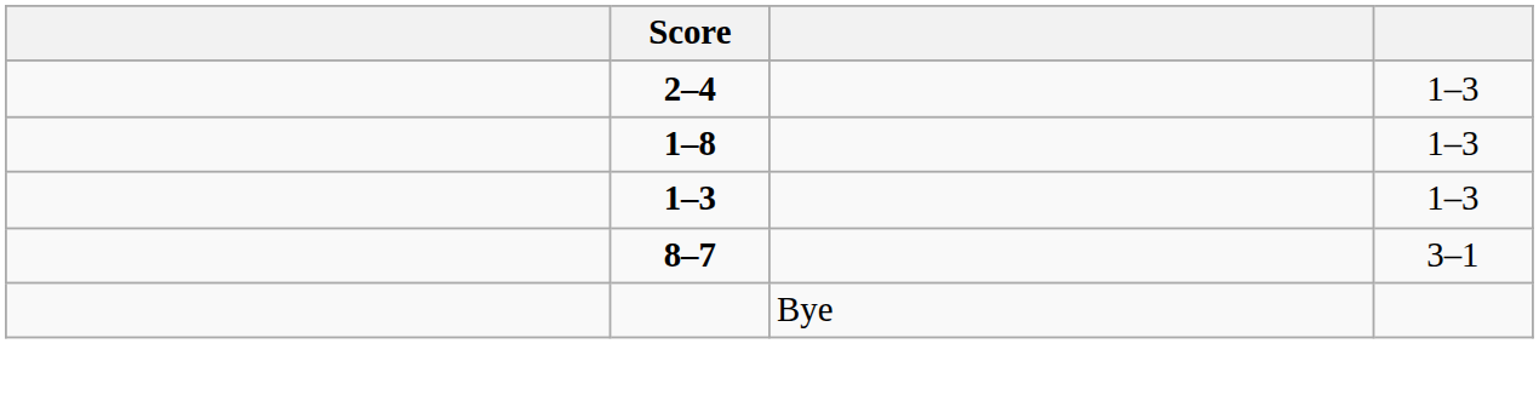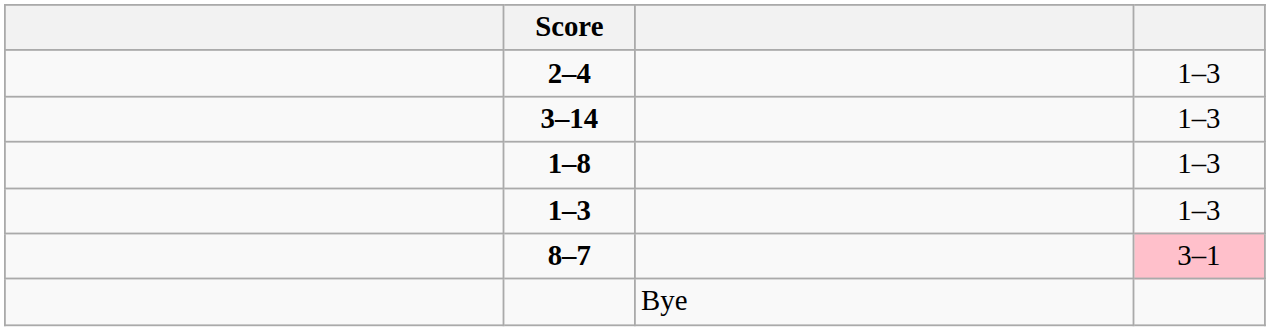+ row: 3–14 | 1–3
8–7 | column 4: no background -> pink background
